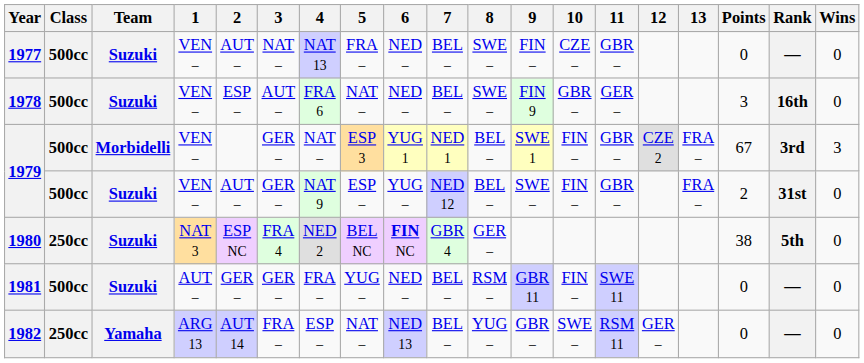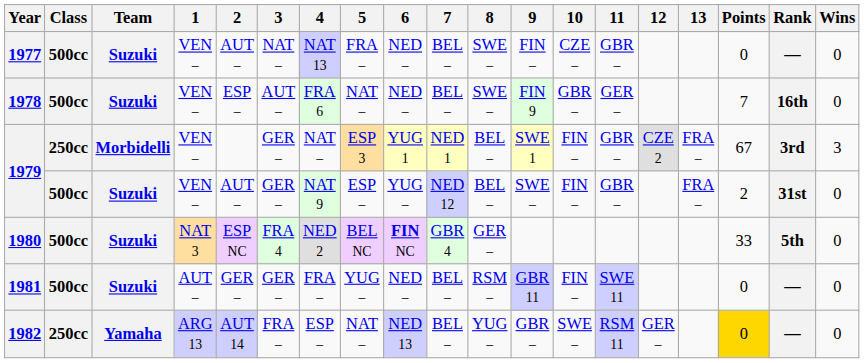1978 | Points: 3 -> 7
1979 / Morbidelli | Class: 500cc -> 250cc
1980 | Class: 250cc -> 500cc
1980 | Points: 38 -> 33
1982 | Points: no background -> gold background
